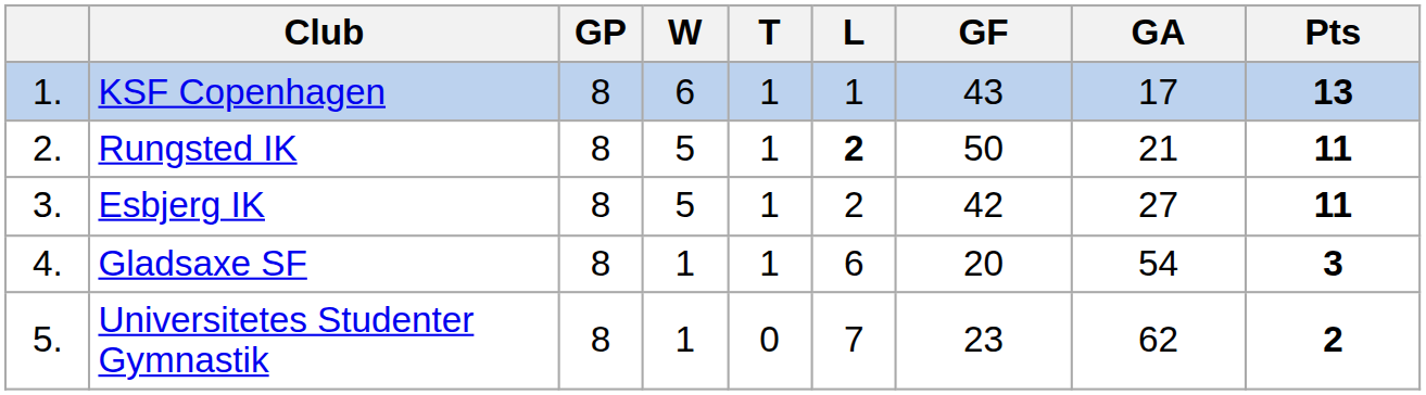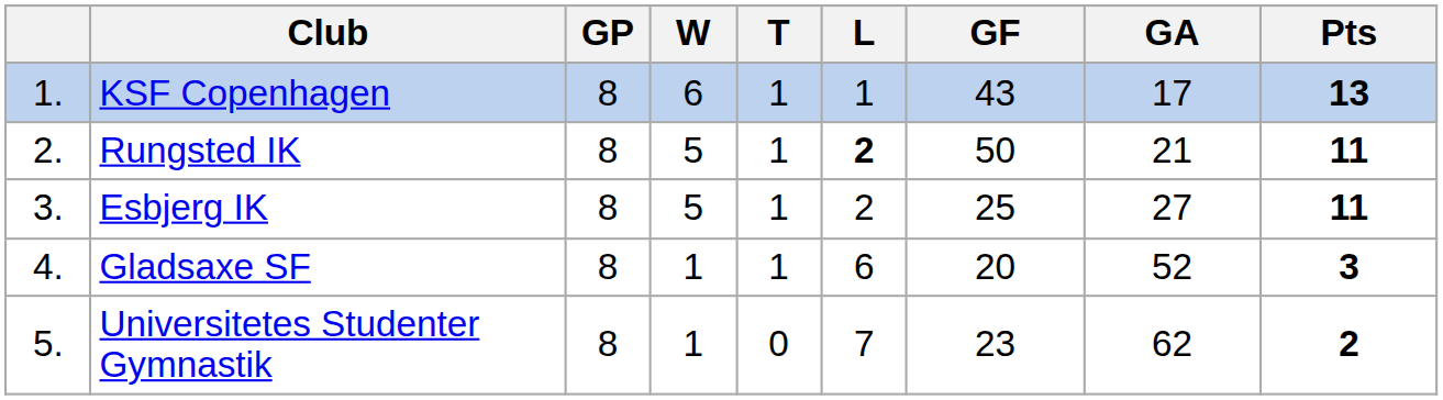Esbjerg IK | GF: 42 -> 25
Gladsaxe SF | GA: 54 -> 52
